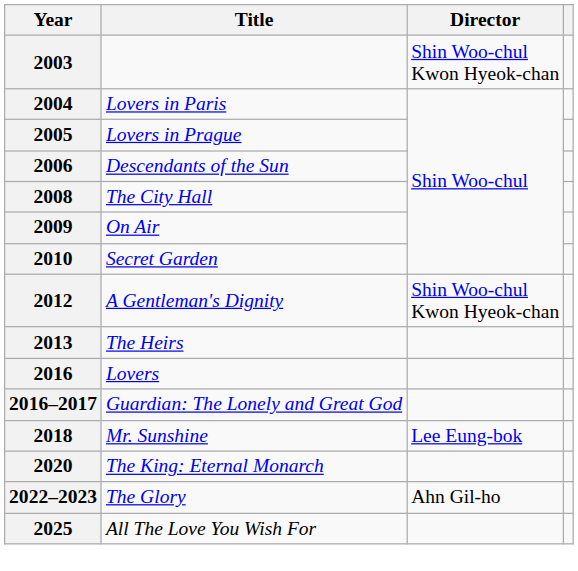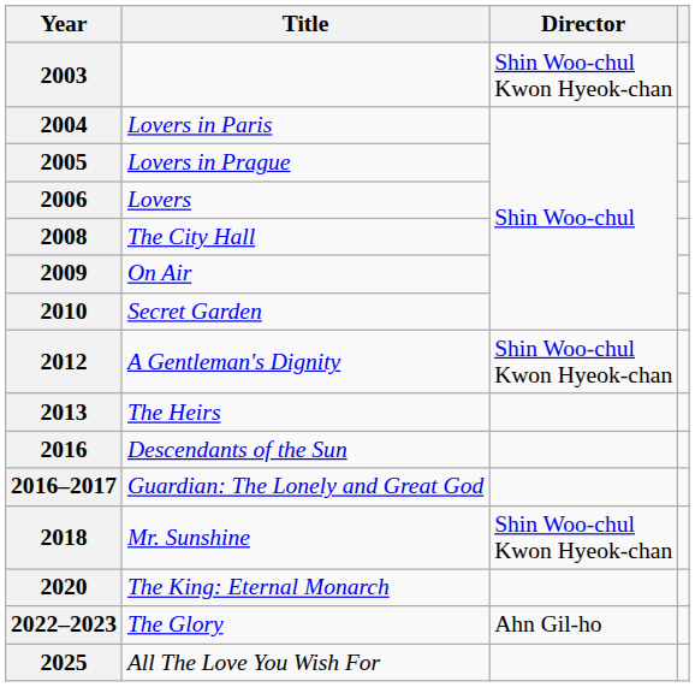2006 | Title: Descendants of the Sun -> Lovers
2016 | Title: Lovers -> Descendants of the Sun
2018 | Director: Lee Eung-bok -> Shin Woo-chul Kwon Hyeok-chan
